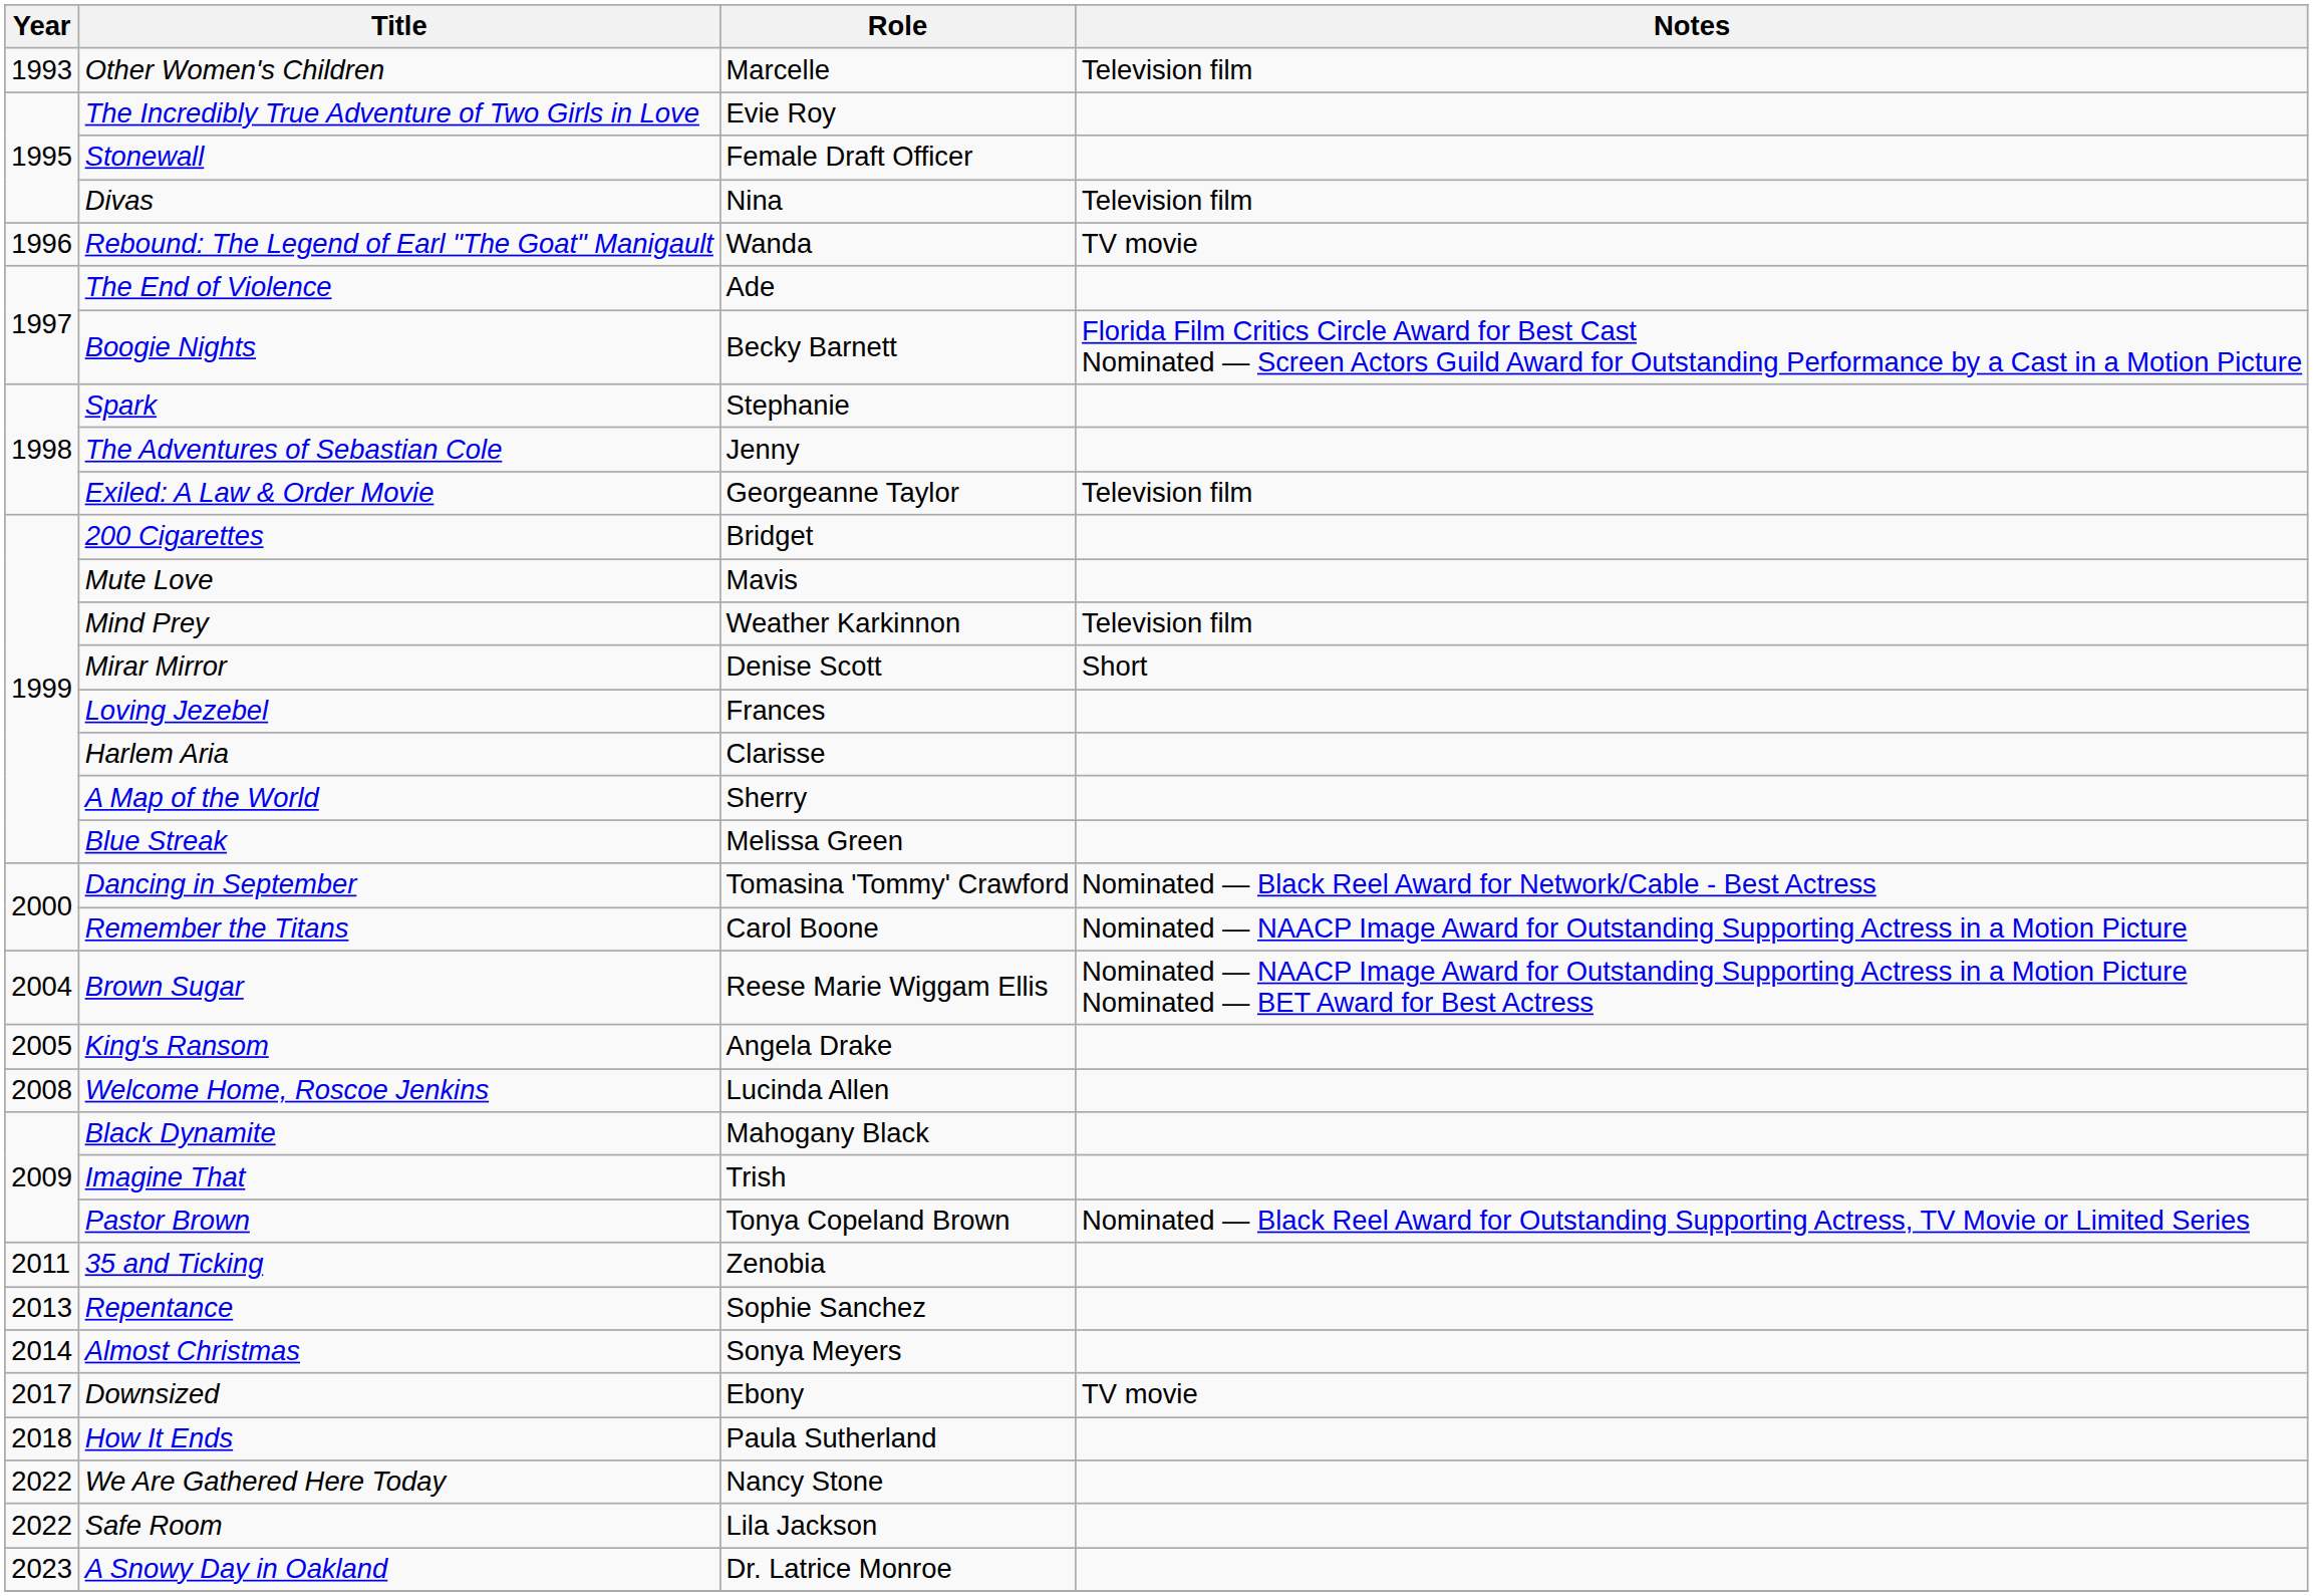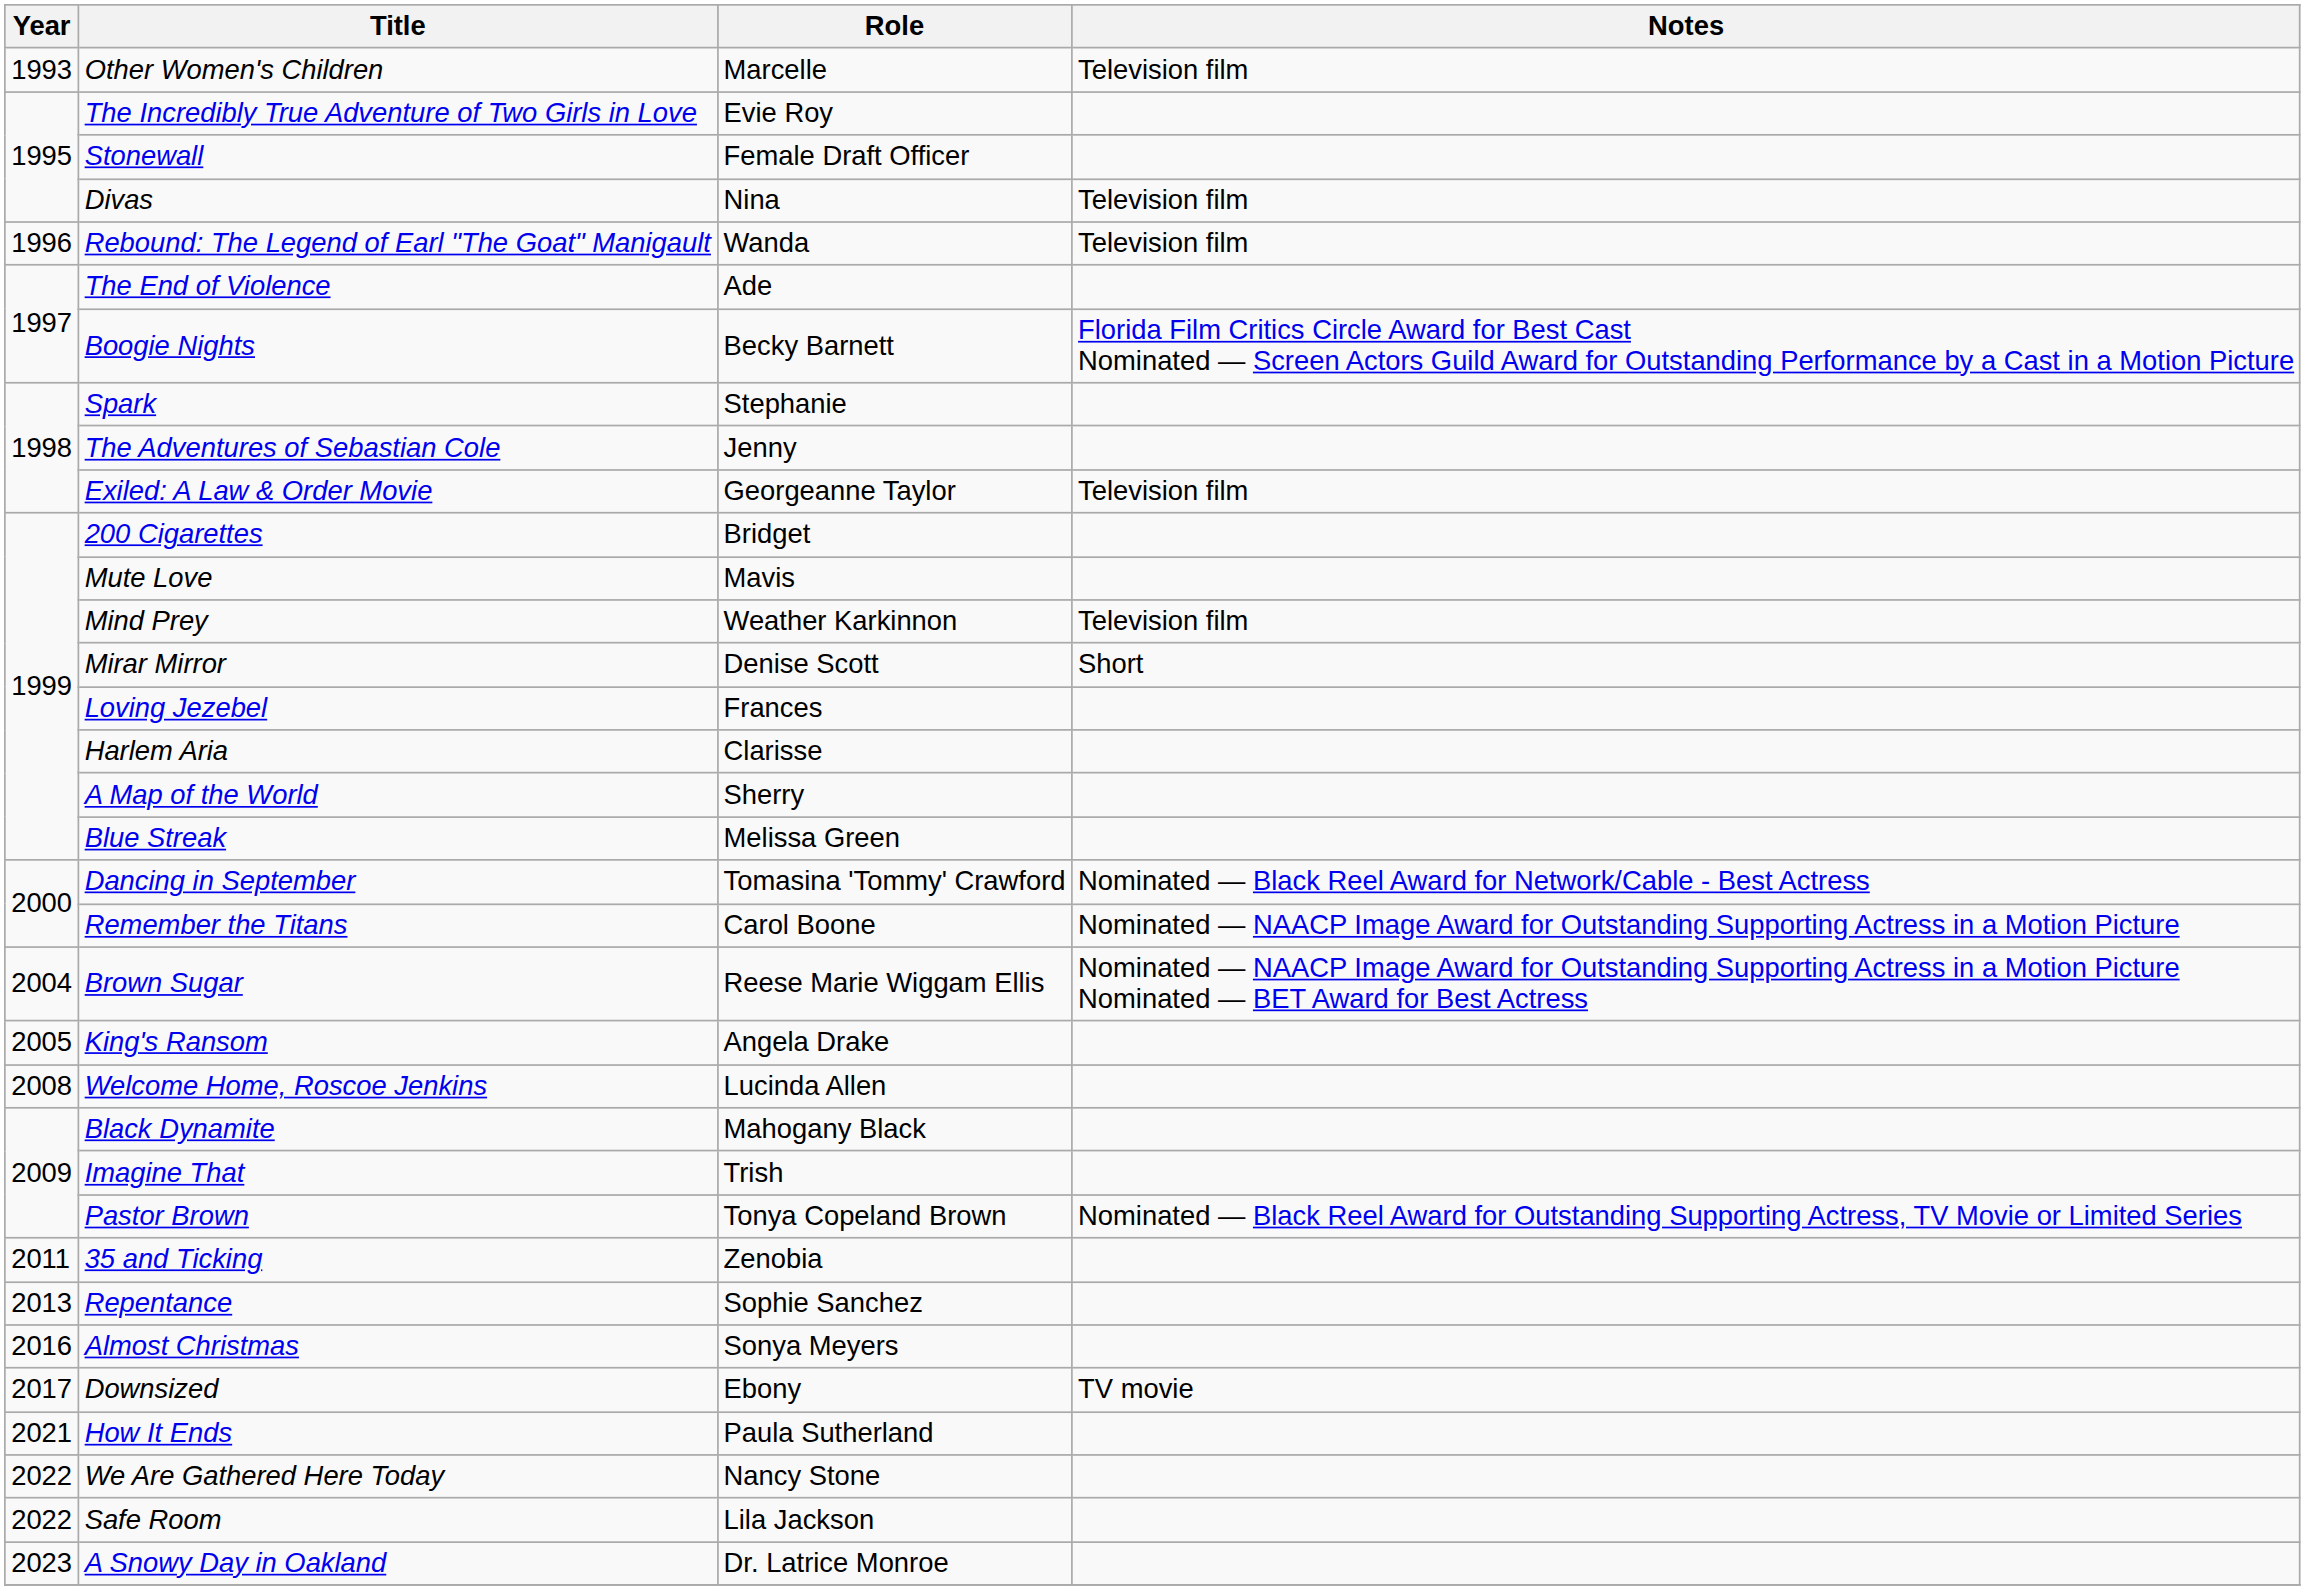Rebound: The Legend of Earl "The Goat" Manigault | Notes: TV movie -> Television film
Almost Christmas | Year: 2014 -> 2016
How It Ends | Year: 2018 -> 2021
